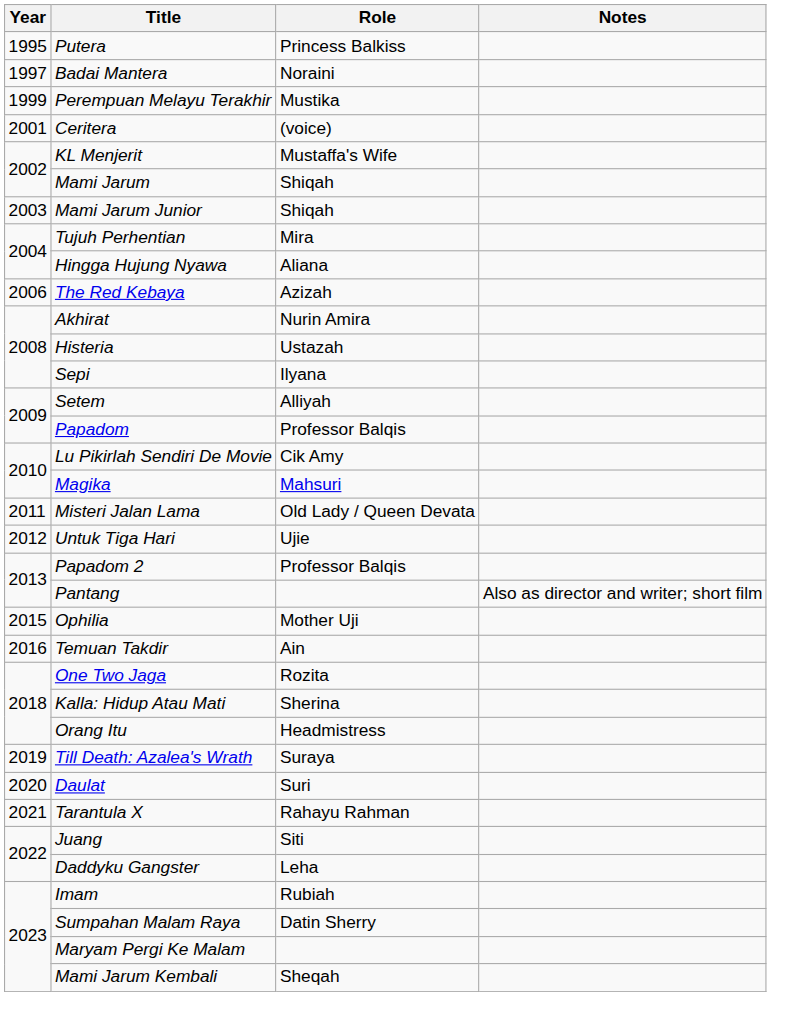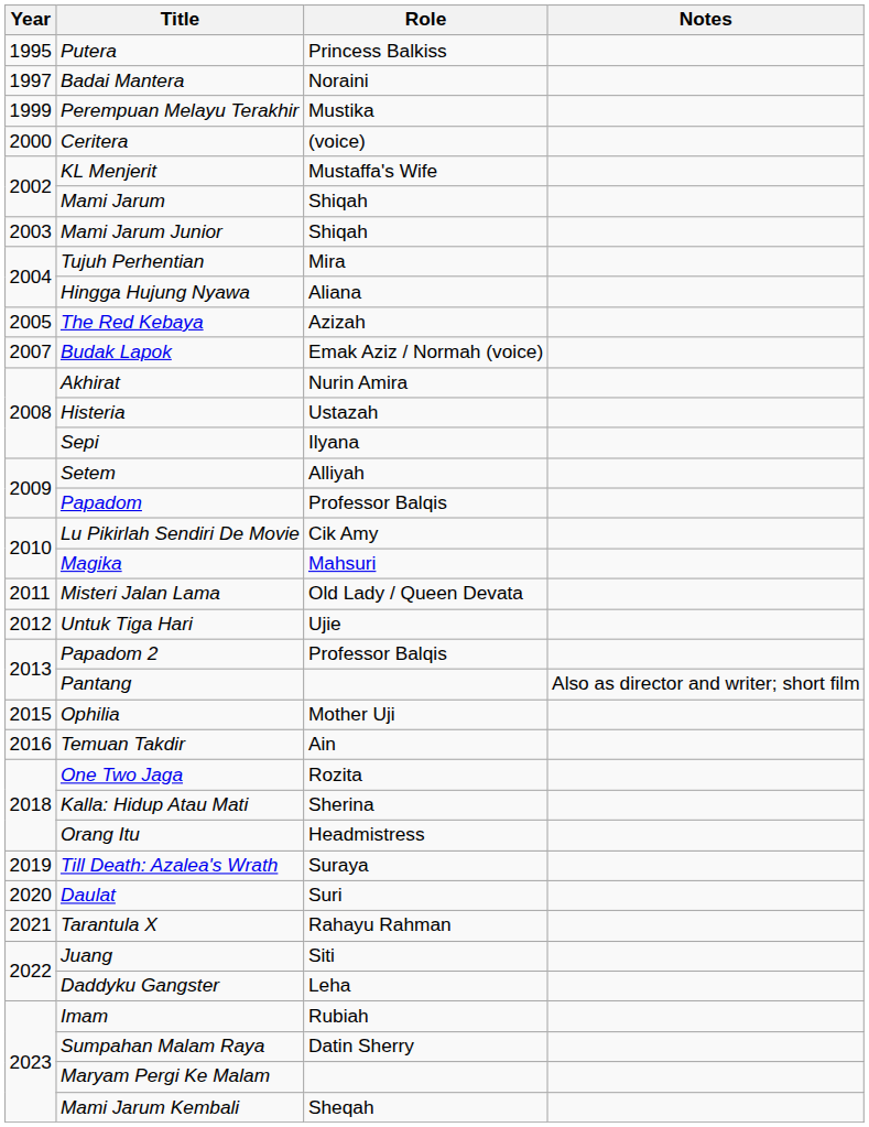Ceritera | Year: 2001 -> 2000
The Red Kebaya | Year: 2006 -> 2005
+ row: 2007 | Budak Lapok | Emak Aziz / Normah (voice)
